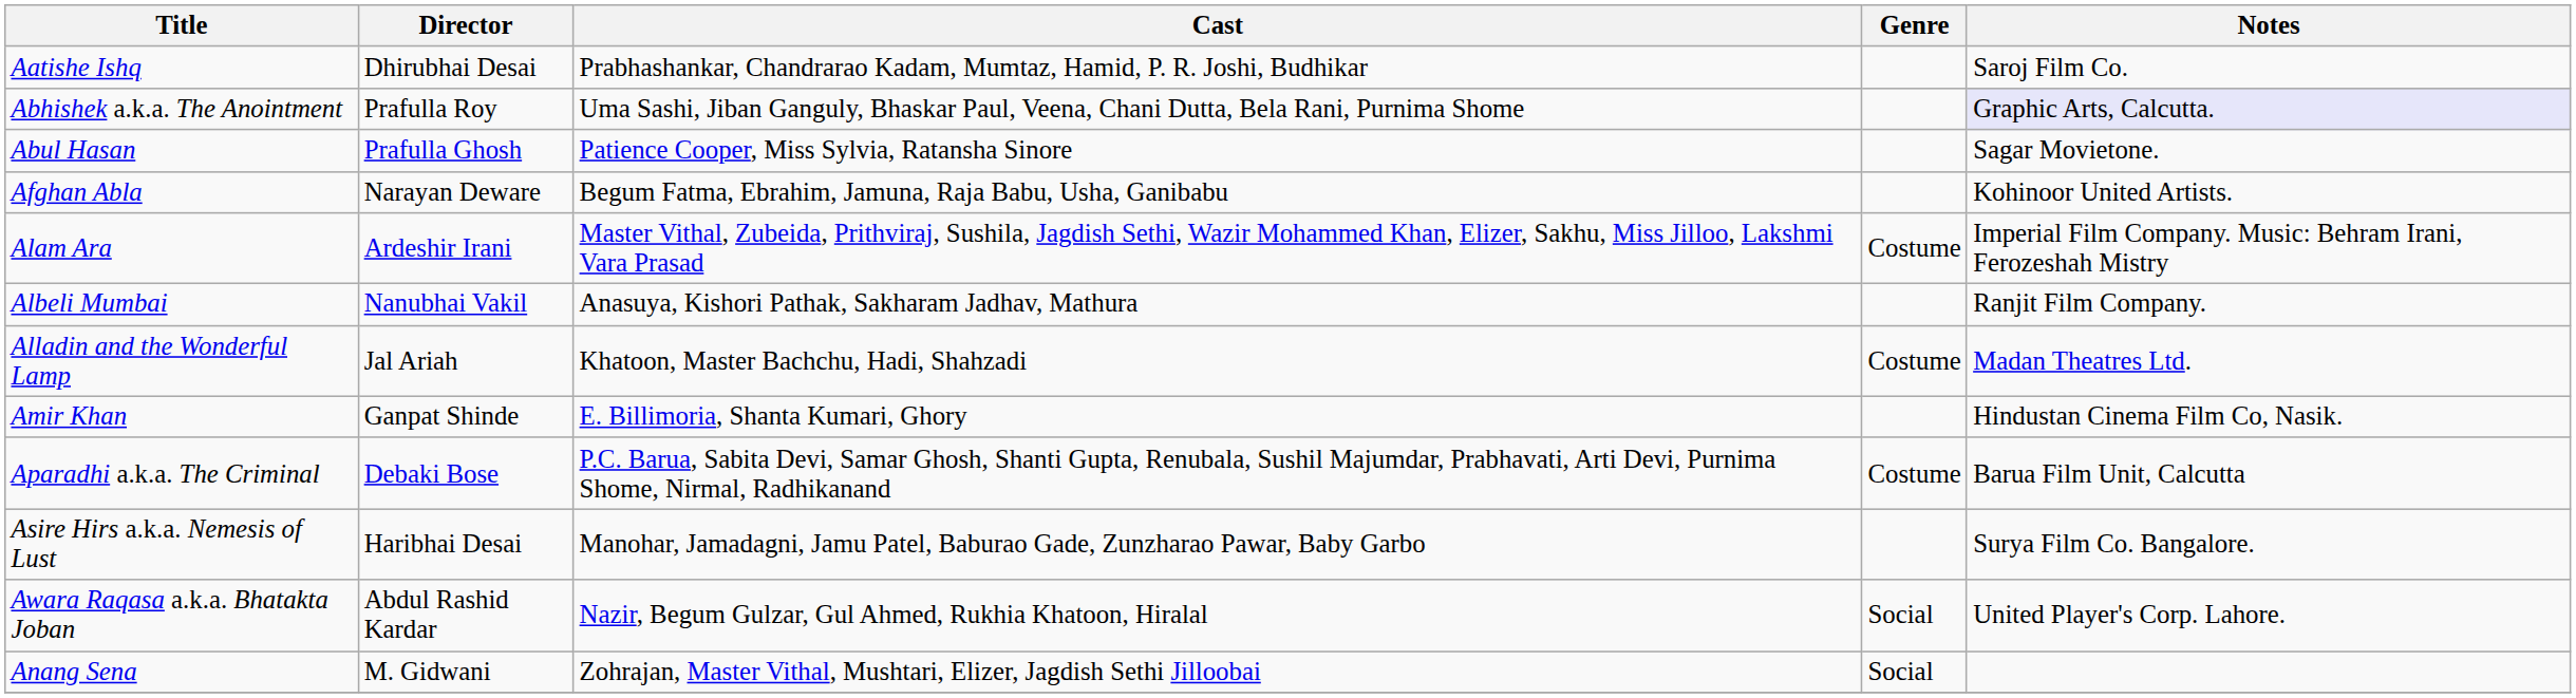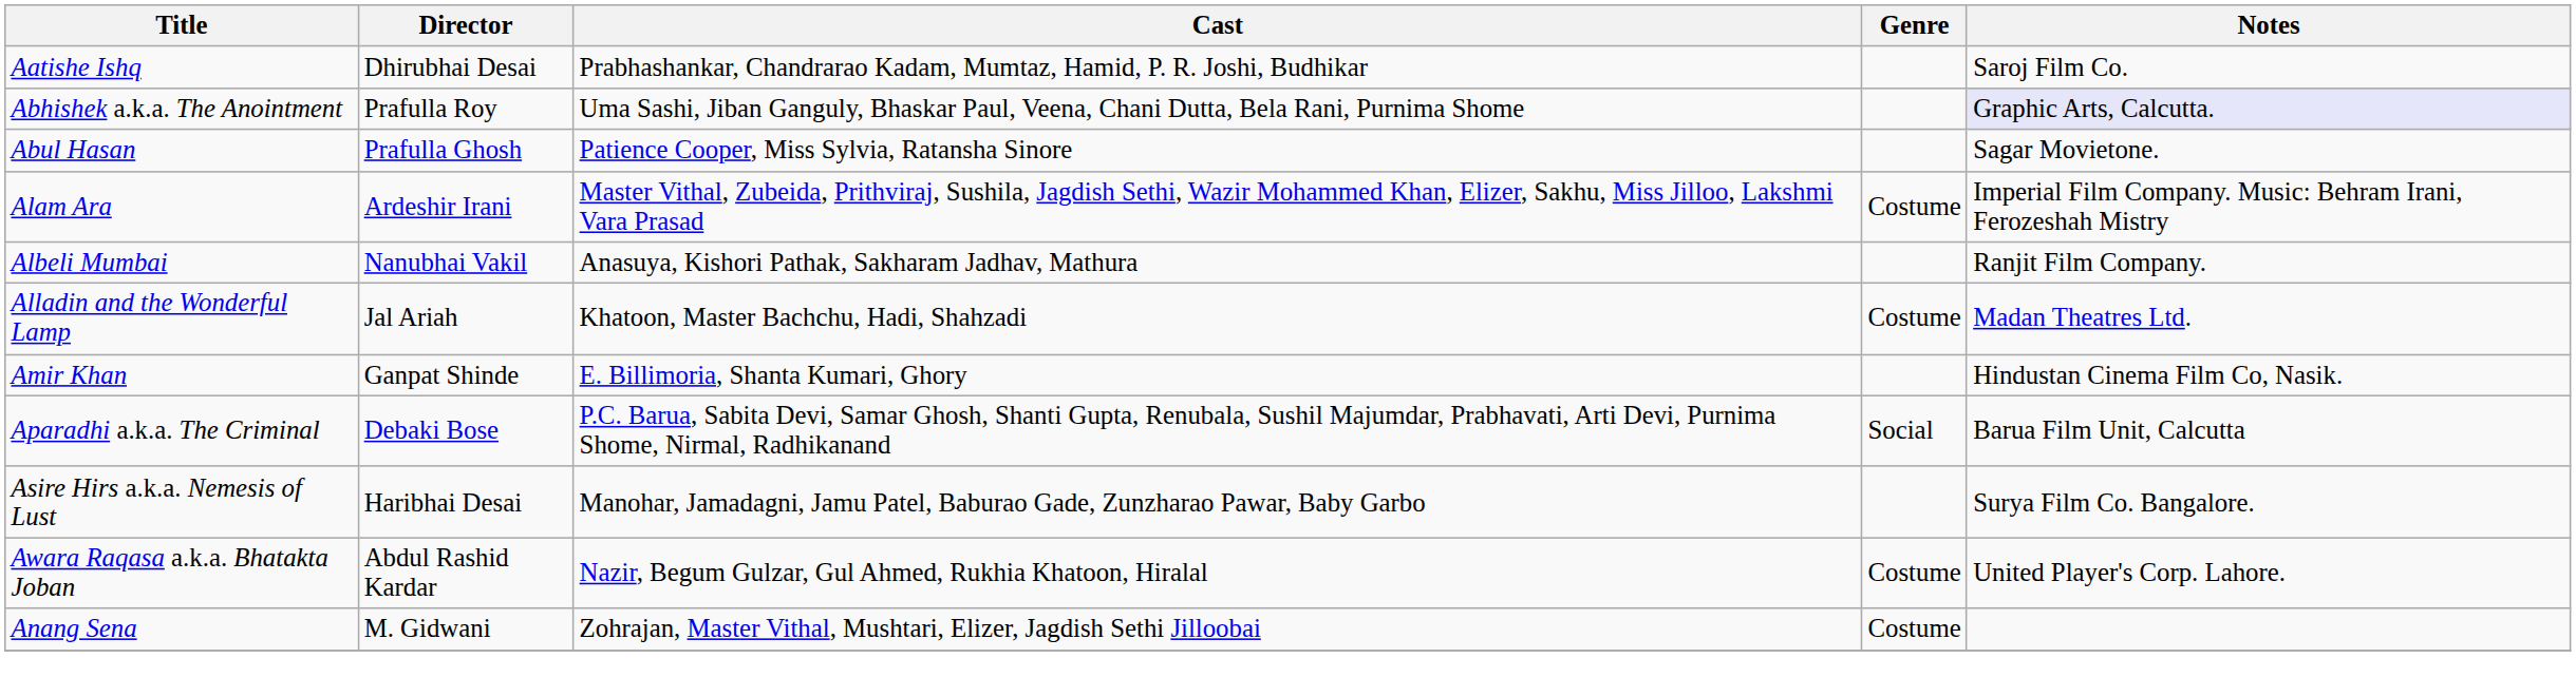- row: Afghan Abla | Narayan Deware | Begum Fatma, Ebrahim, Jamuna, Raja Babu, Usha, Ganibabu | Kohinoor United Artists.
Aparadhi a.k.a. The Criminal | Genre: Costume -> Social
Awara Raqasa a.k.a. Bhatakta Joban | Genre: Social -> Costume
Anang Sena | Genre: Social -> Costume
